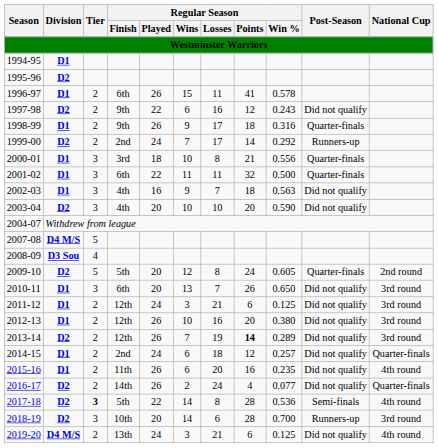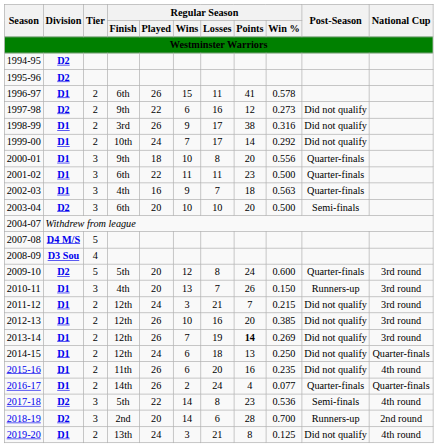1994-95 | Division: D1 -> D2
1997-98 | Regular Season / Win %: 0.243 -> 0.273
1998-99 | Regular Season / Finish: 9th -> 3rd
1998-99 | Regular Season / Points: 18 -> 38
1998-99 | Post-Season: Quarter-finals -> Did not qualify
1999-00 | Division: D2 -> D1
1999-00 | Regular Season / Finish: 2nd -> 10th
1999-00 | Post-Season: Runners-up -> Did not qualify
2000-01 | Regular Season / Finish: 3rd -> 9th
2000-01 | Regular Season / Points: 21 -> 20
2001-02 | Regular Season / Points: 32 -> 23
2002-03 | Post-Season: Did not qualify -> Quarter-finals
2003-04 | Regular Season / Finish: 4th -> 6th
2003-04 | Regular Season / Win %: 0.590 -> 0.500
2003-04 | Post-Season: Did not qualify -> Semi-finals
2009-10 | Regular Season / Win %: 0.605 -> 0.600
2009-10 | National Cup: 2nd round -> 3rd round
2010-11 | Regular Season / Finish: 6th -> 4th
2010-11 | Regular Season / Win %: 0.650 -> 0.150
2010-11 | Post-Season: Did not qualify -> Runners-up
2011-12 | Regular Season / Points: 6 -> 7
2011-12 | Regular Season / Win %: 0.125 -> 0.215
2012-13 | Regular Season / Win %: 0.380 -> 0.385
2013-14 | Division: D2 -> D1
2013-14 | Regular Season / Win %: 0.289 -> 0.269
2014-15 | Regular Season / Finish: 2nd -> 12th
2014-15 | Regular Season / Points: 12 -> 13
2014-15 | Regular Season / Win %: 0.257 -> 0.250
2016-17 | Division: D2 -> D1
2016-17 | Post-Season: Did not qualify -> Quarter-finals
2017-18 | Tier: bold -> normal
2017-18 | Regular Season / Points: 28 -> 23
2018-19 | Regular Season / Finish: 10th -> 2nd
2018-19 | National Cup: 3rd round -> 2nd round
2019-20 | Division: D4 M/S -> D1
2019-20 | Regular Season / Points: 6 -> 8
